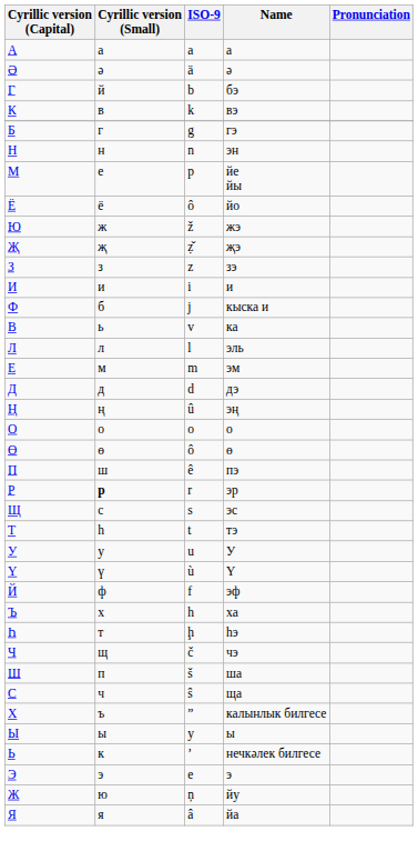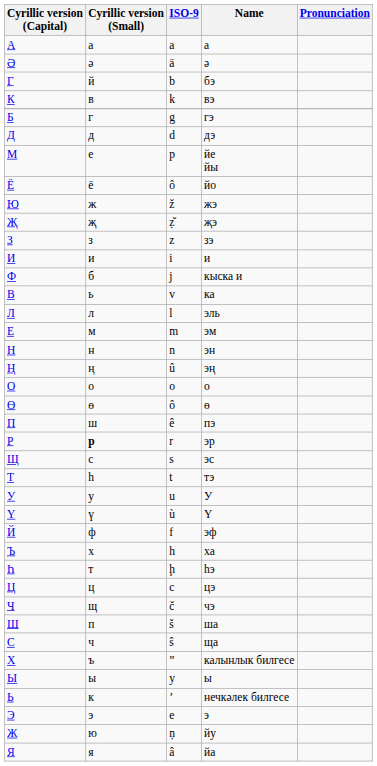rows swapped: дэ <-> эн
+ row: Ц | ц | c | цэ
